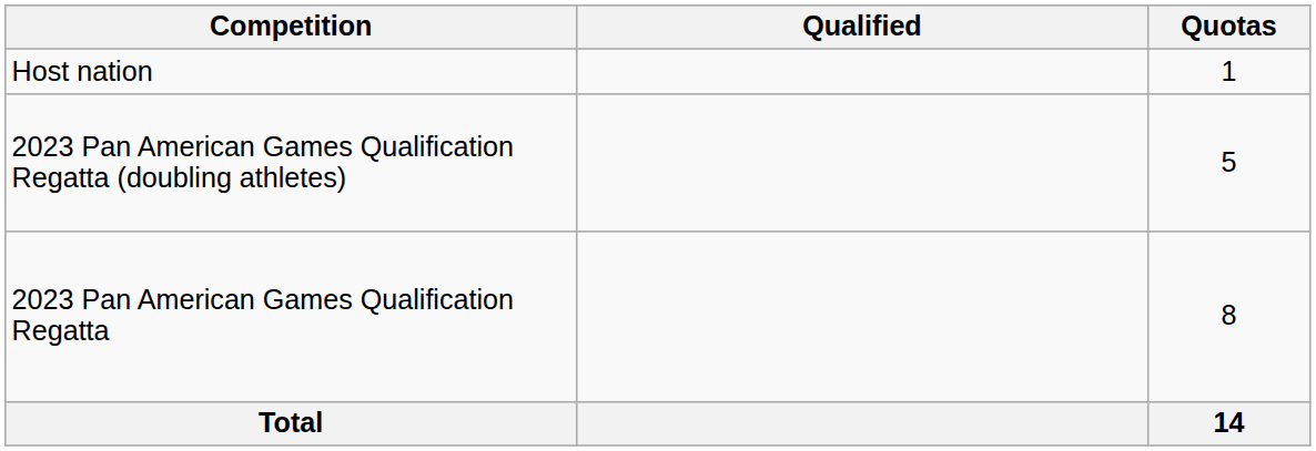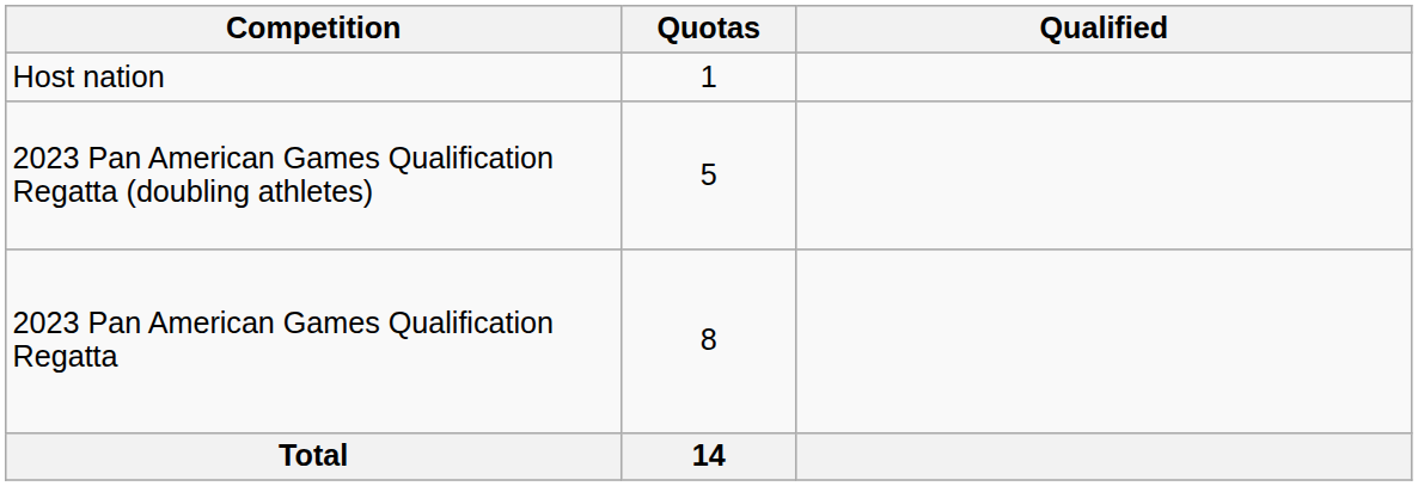columns swapped: Quotas <-> Qualified
